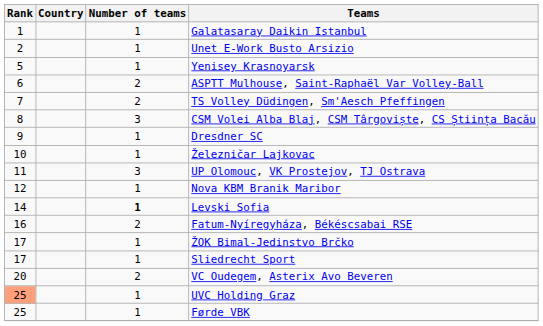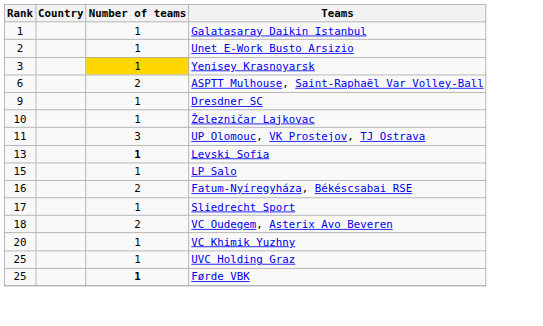Yenisey Krasnoyarsk | Rank: 5 -> 3
Yenisey Krasnoyarsk | Number of teams: no background -> gold background
- row: 7 | 2 | TS Volley Düdingen, Sm'Aesch Pfeffingen
- row: 8 | 3 | CSM Volei Alba Blaj, CSM Târgoviște, CS Știința Bacău
- row: 12 | 1 | Nova KBM Branik Maribor
Levski Sofia | Rank: 14 -> 13
+ row: 15 | 1 | LP Salo
- row: 17 | 1 | ŽOK Bimal-Jedinstvo Brčko
VC Oudegem, Asterix Avo Beveren | Rank: 20 -> 18
+ row: 20 | 1 | VC Khimik Yuzhny
UVC Holding Graz | Rank: lightsalmon background -> no background
Førde VBK | Number of teams: normal -> bold
